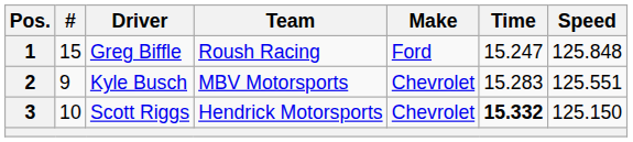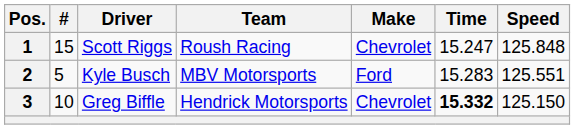1 | Driver: Greg Biffle -> Scott Riggs
1 | Make: Ford -> Chevrolet
2 | #: 9 -> 5
2 | Make: Chevrolet -> Ford
3 | Driver: Scott Riggs -> Greg Biffle
